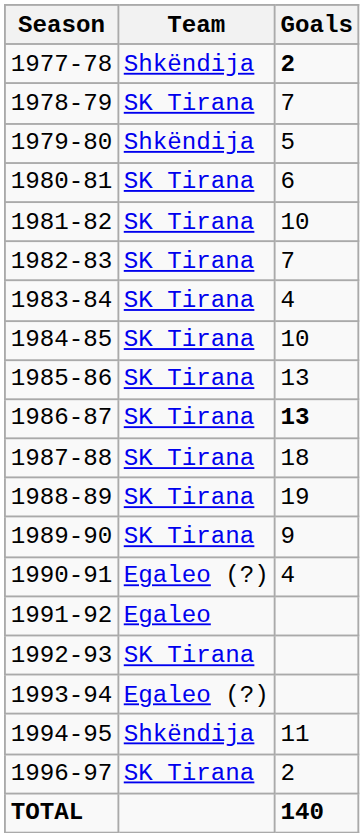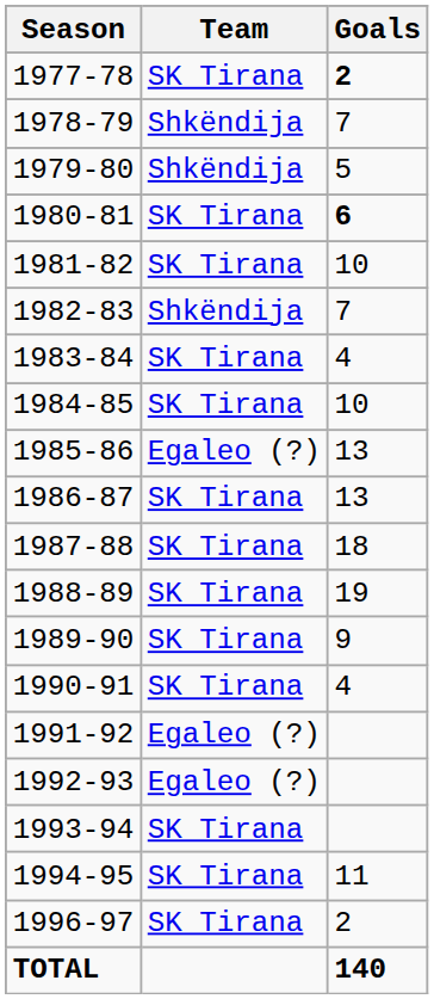1977-78 | Team: Shkëndija -> SK Tirana
1978-79 | Team: SK Tirana -> Shkëndija
1980-81 | Goals: normal -> bold
1982-83 | Team: SK Tirana -> Shkëndija
1985-86 | Team: SK Tirana -> Egaleo (?)
1986-87 | Goals: bold -> normal
1990-91 | Team: Egaleo (?) -> SK Tirana
1991-92 | Team: Egaleo -> Egaleo (?)
1992-93 | Team: SK Tirana -> Egaleo (?)
1993-94 | Team: Egaleo (?) -> SK Tirana
1994-95 | Team: Shkëndija -> SK Tirana
